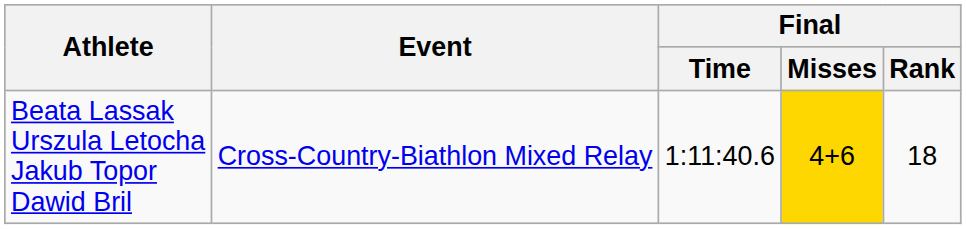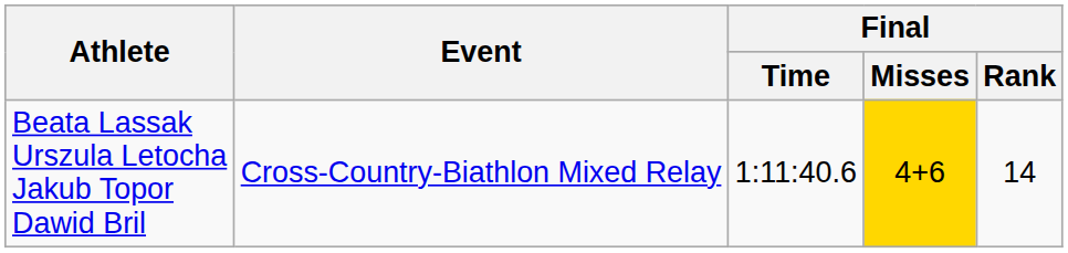Beata Lassak Urszula Letocha Jakub Topor Dawid Bril | Final / Rank: 18 -> 14
